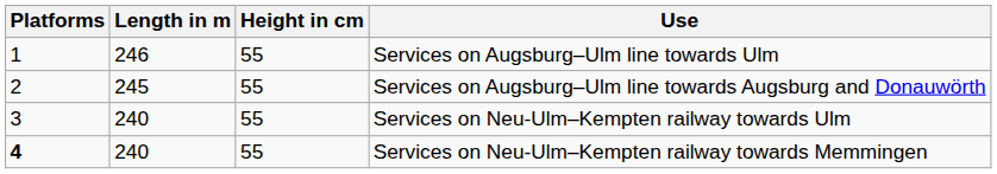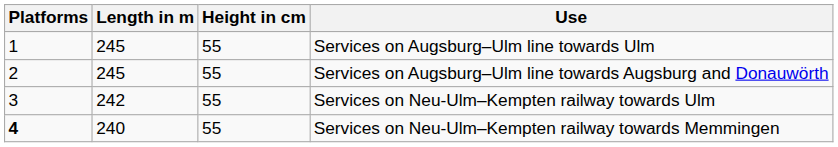Services on Augsburg–Ulm line towards Ulm | Length in m: 246 -> 245
Services on Neu-Ulm–Kempten railway towards Ulm | Length in m: 240 -> 242
